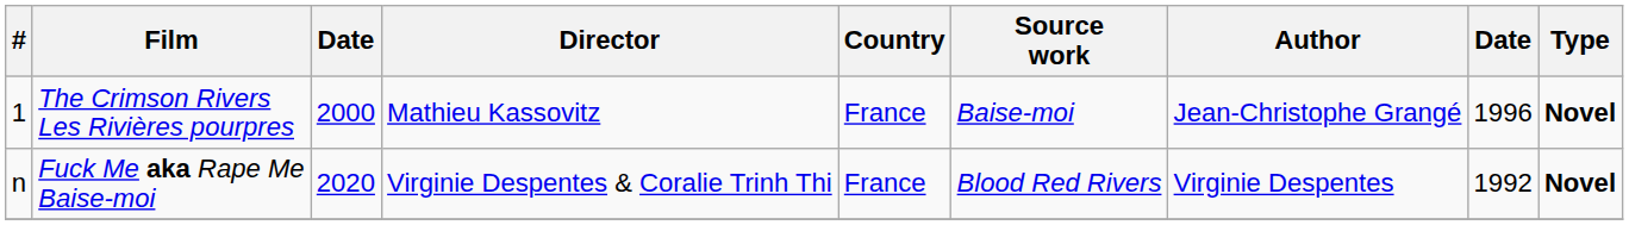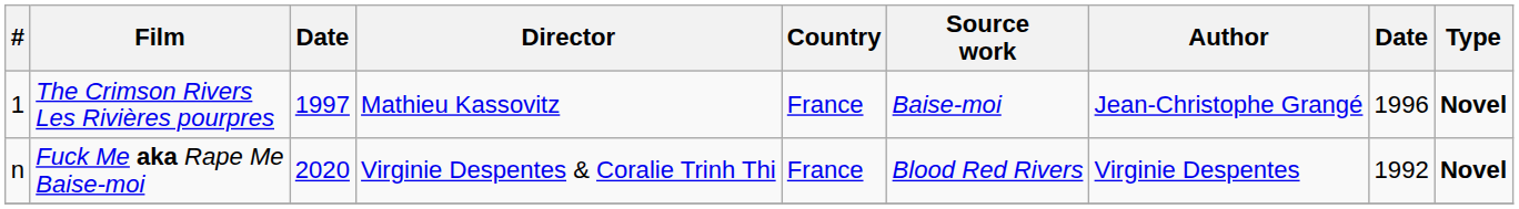The Crimson Rivers Les Rivières pourpres | column 3: 2000 -> 1997
